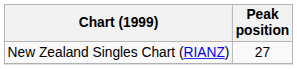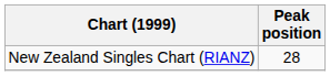New Zealand Singles Chart (RIANZ) | Peak position: 27 -> 28
